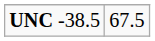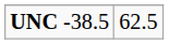UNC -38.5 | column 2: 67.5 -> 62.5
